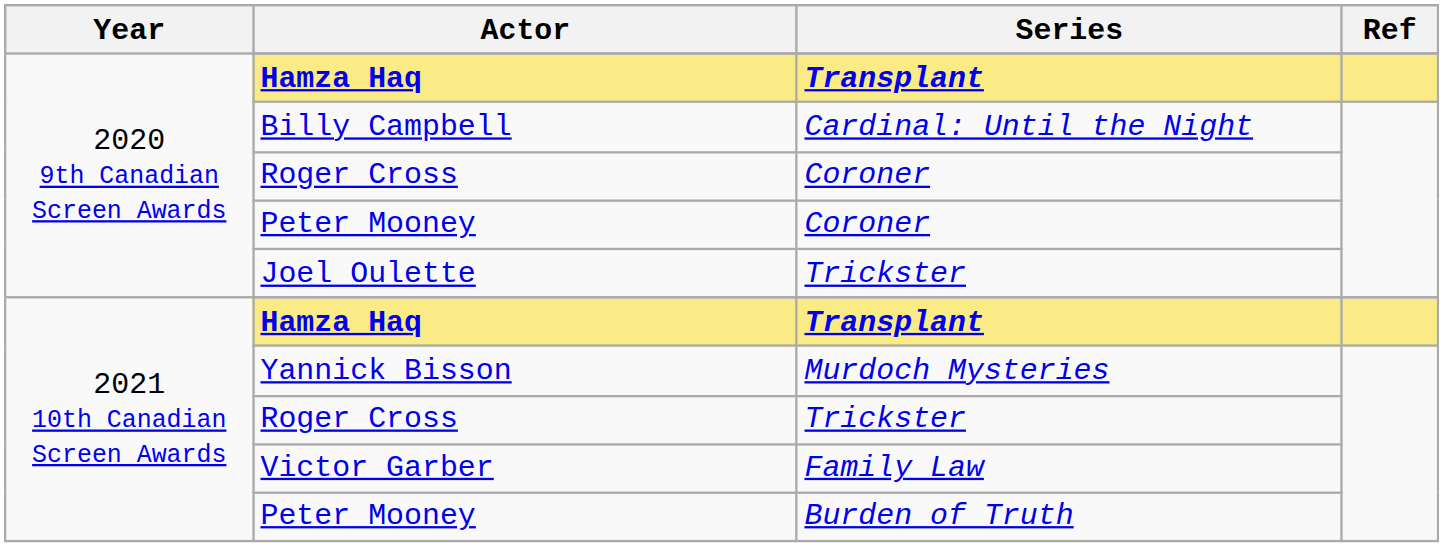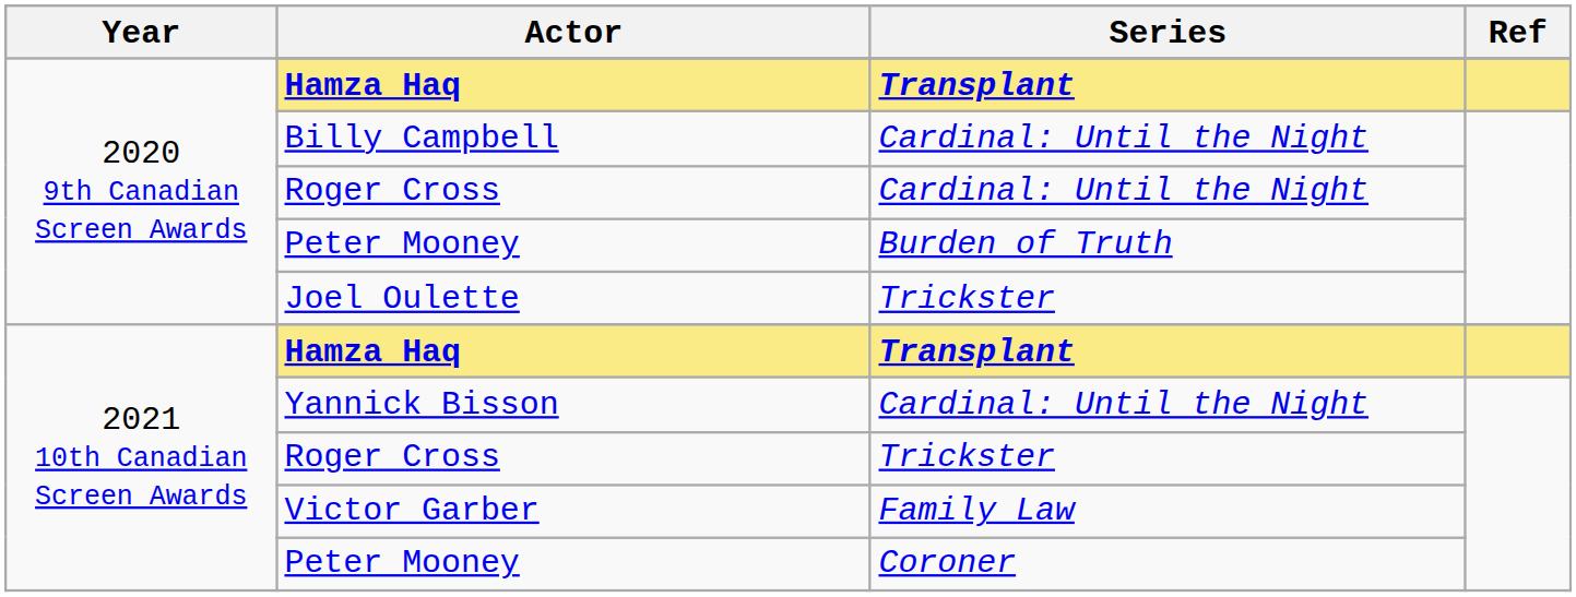2020 9th Canadian Screen Awards / Roger Cross | Series: Coroner -> Cardinal: Until the Night
2020 9th Canadian Screen Awards / Peter Mooney | Series: Coroner -> Burden of Truth
Yannick Bisson | Series: Murdoch Mysteries -> Cardinal: Until the Night
2021 10th Canadian Screen Awards / Peter Mooney | Series: Burden of Truth -> Coroner
